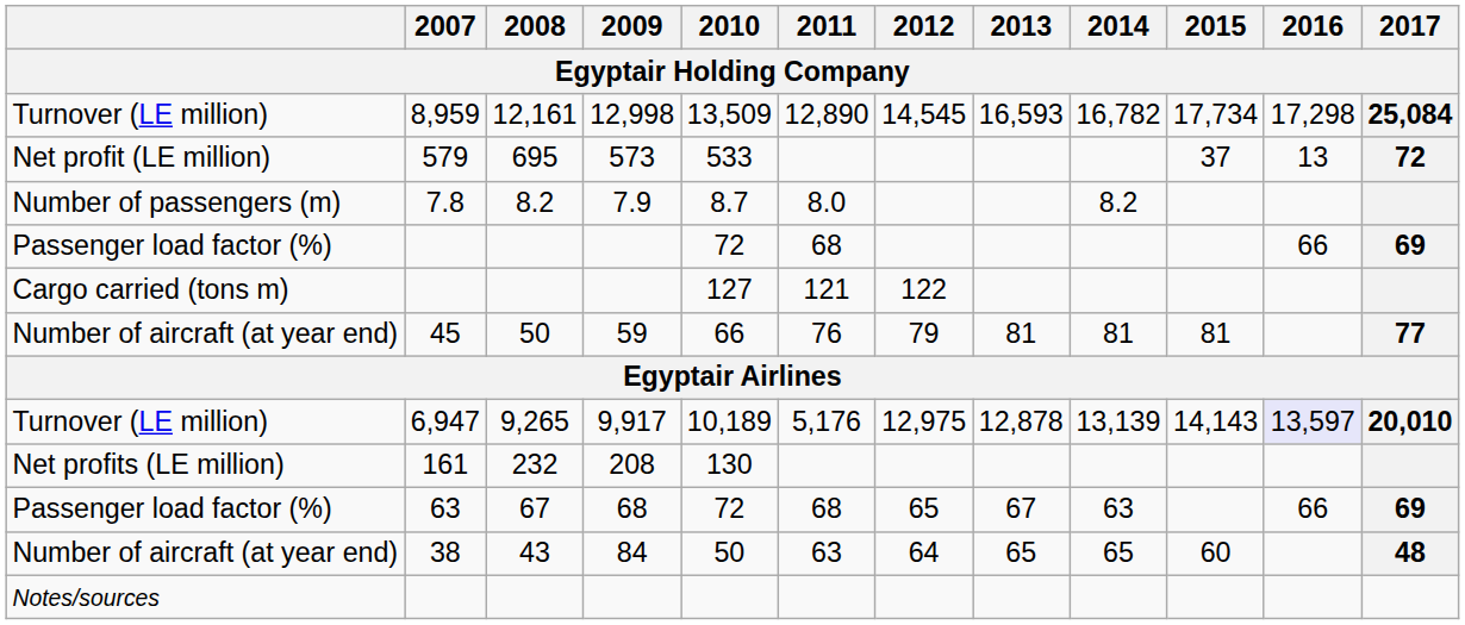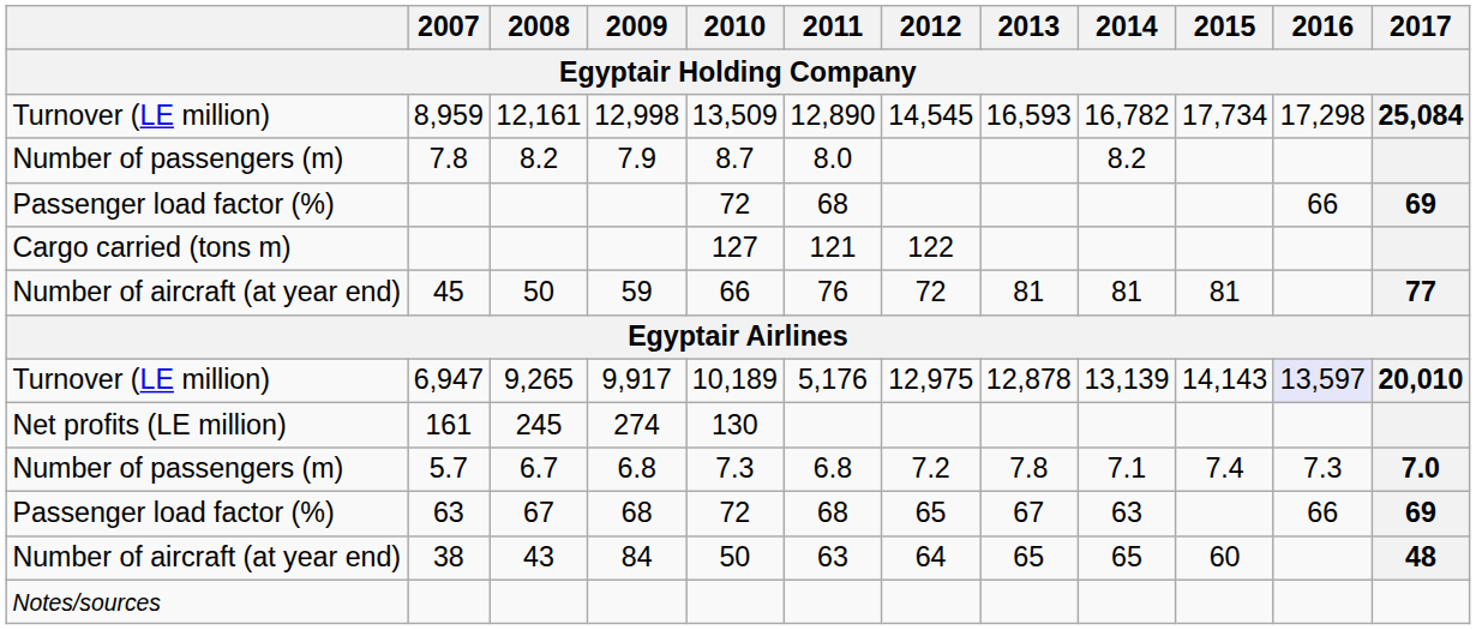- row: Net profit (LE million) | 579 | 695 | 573 | 533 | 37 | 13 | 72
45 | 2012: 79 -> 72
161 | 2008: 232 -> 245
161 | 2009: 208 -> 274
+ row: Number of passengers (m) | 5.7 | 6.7 | 6.8 | 7.3 | 6.8 | 7.2 | 7.8 | 7.1 | 7.4 | 7.3 | 7.0
